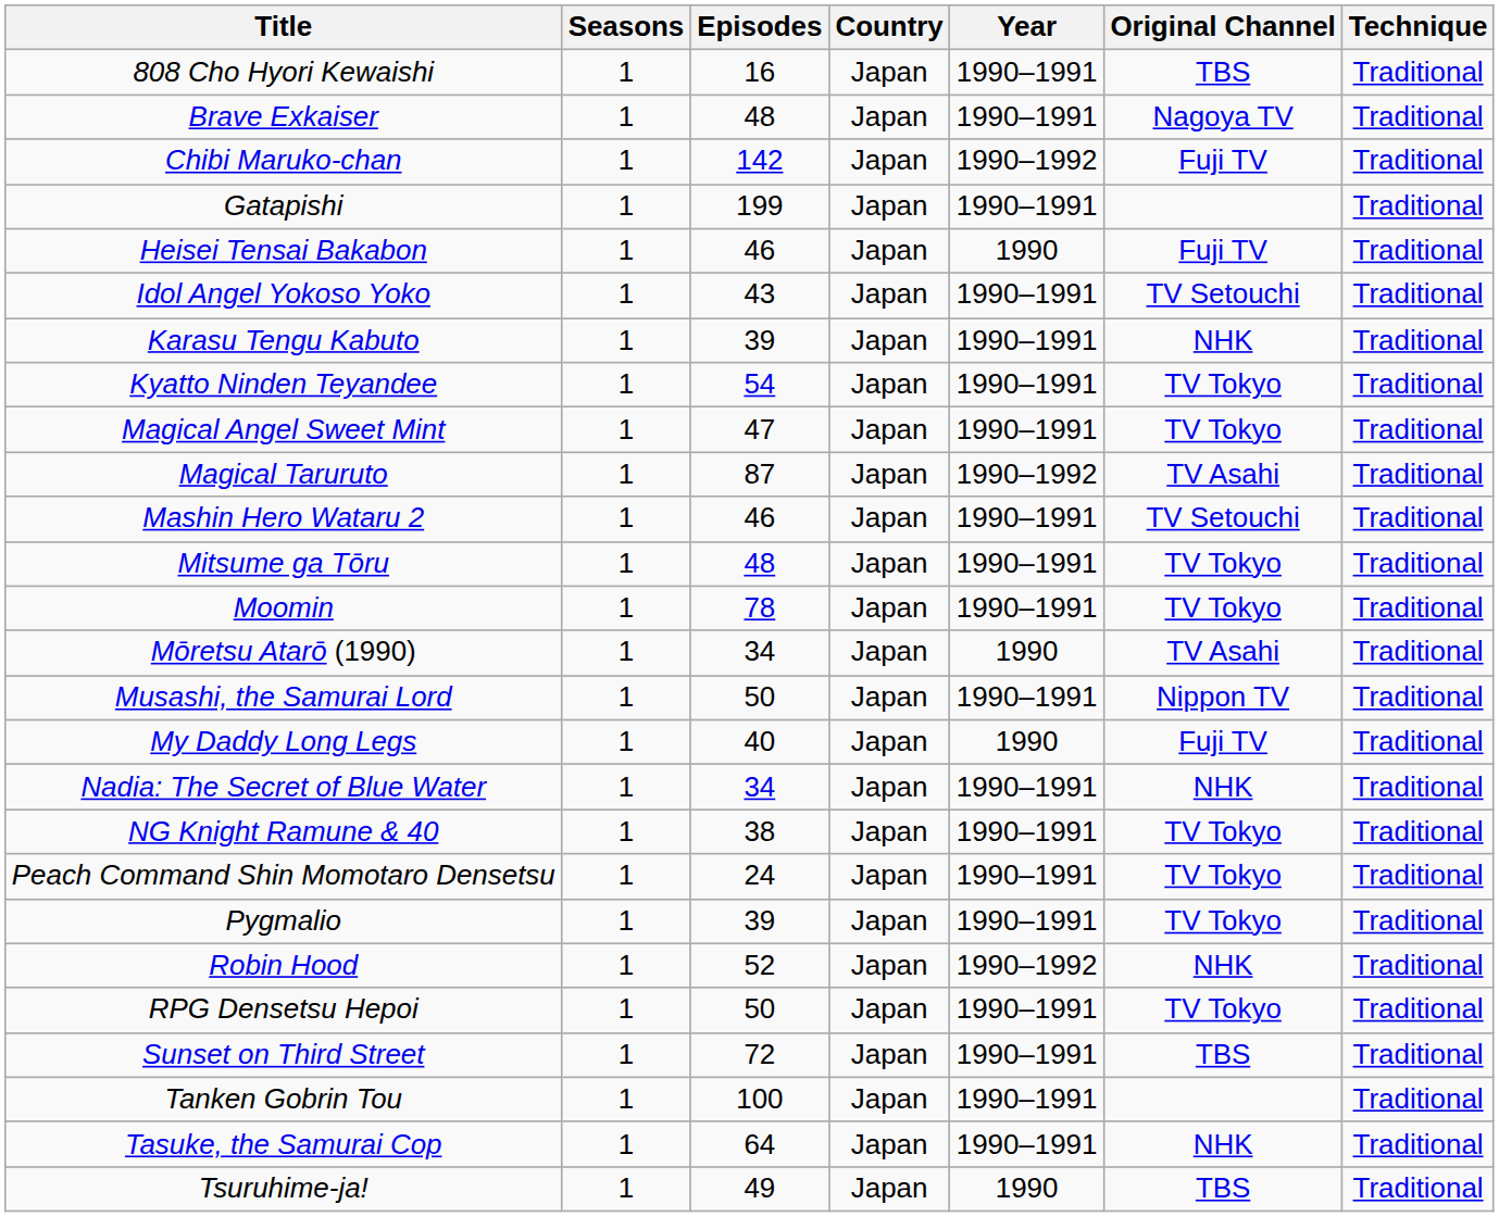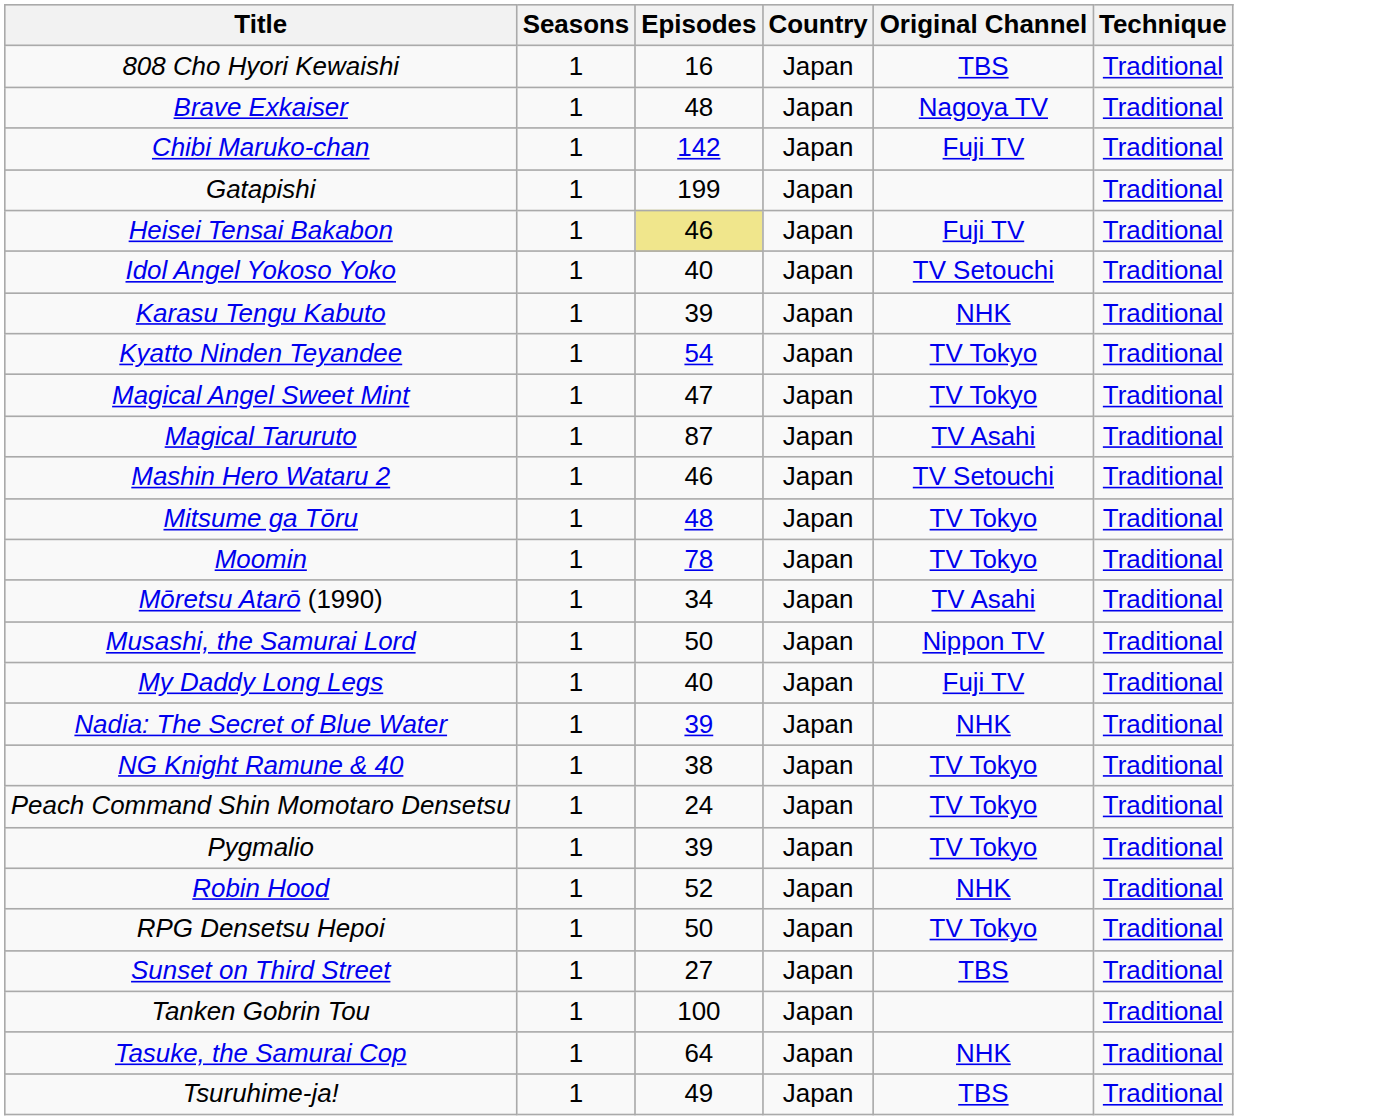- column: Year | 1990–1991 | 1990–1991 | 1990–1992 | 1990–1991 | 1990 | 1990–1991 | 1990–1991 | 1990–1991 | 1990–1991 | 1990–1992 | 1990–1991 | 1990–1991 | 1990–1991 | 1990 | 1990–1991 | 1990 | 1990–1991 | 1990–1991 | 1990–1991 | 1990–1991 | 1990–1992 | 1990–1991 | 1990–1991 | 1990–1991 | 1990–1991 | 1990
Heisei Tensai Bakabon | Episodes: no background -> khaki background
Idol Angel Yokoso Yoko | Episodes: 43 -> 40
Nadia: The Secret of Blue Water | Episodes: 34 -> 39
Sunset on Third Street | Episodes: 72 -> 27
